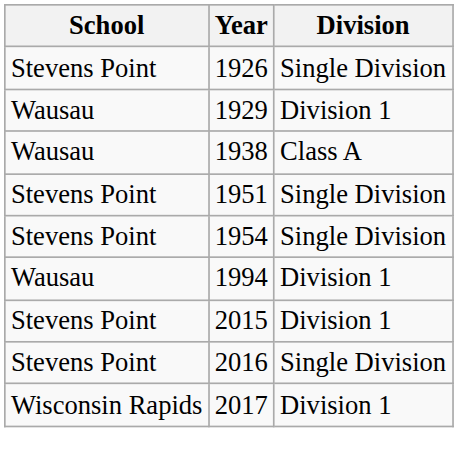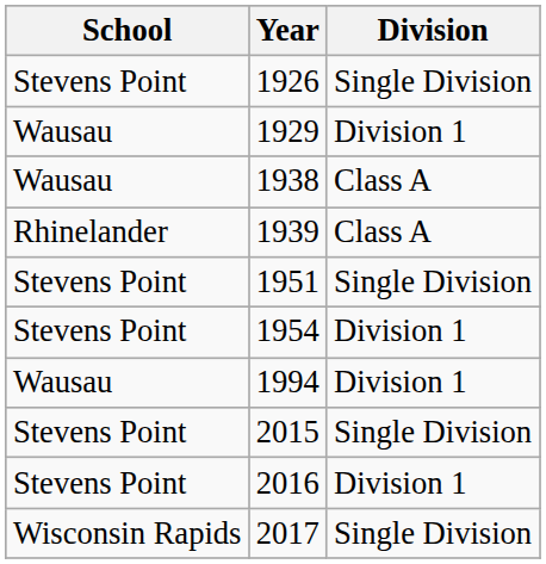+ row: Rhinelander | 1939 | Class A
1954 | Division: Single Division -> Division 1
2015 | Division: Division 1 -> Single Division
2016 | Division: Single Division -> Division 1
2017 | Division: Division 1 -> Single Division
